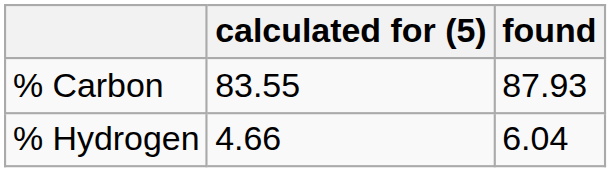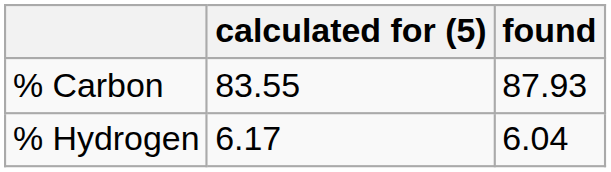% Hydrogen | calculated for (5): 4.66 -> 6.17
